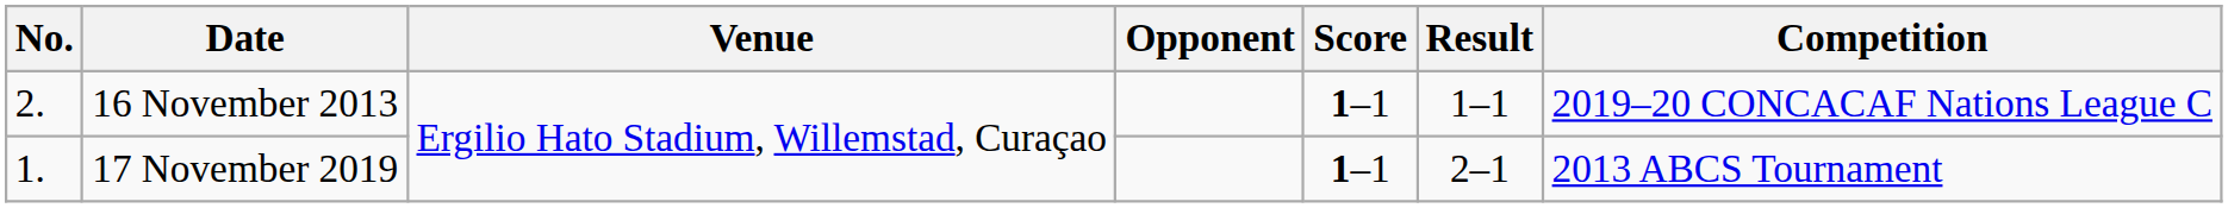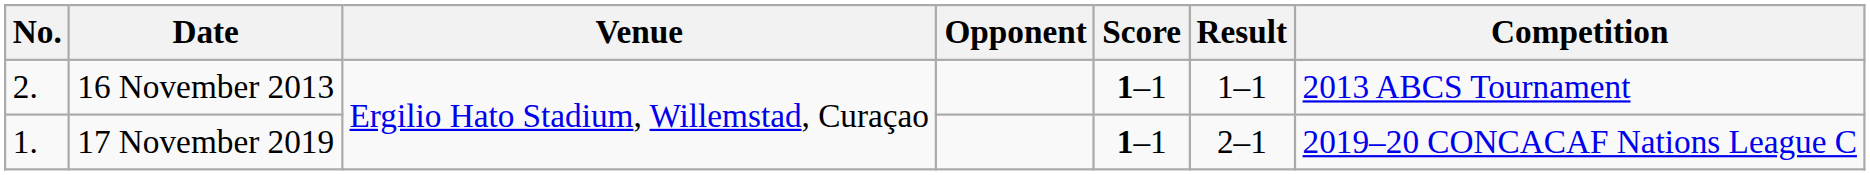16 November 2013 | Competition: 2019–20 CONCACAF Nations League C -> 2013 ABCS Tournament
17 November 2019 | Competition: 2013 ABCS Tournament -> 2019–20 CONCACAF Nations League C
